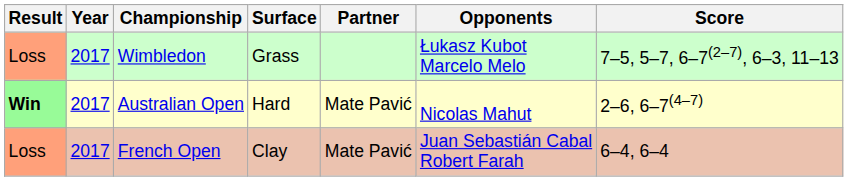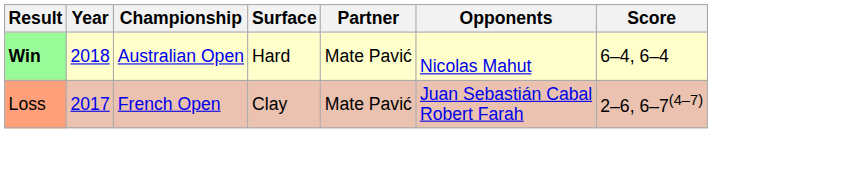- row: Loss | 2017 | Wimbledon | Grass | Łukasz Kubot Marcelo Melo | 7–5, 5–7, 6–7(2–7), 6–3, 11–13
Australian Open | Year: 2017 -> 2018
Australian Open | Score: 2–6, 6–7(4–7) -> 6–4, 6–4
French Open | Score: 6–4, 6–4 -> 2–6, 6–7(4–7)
